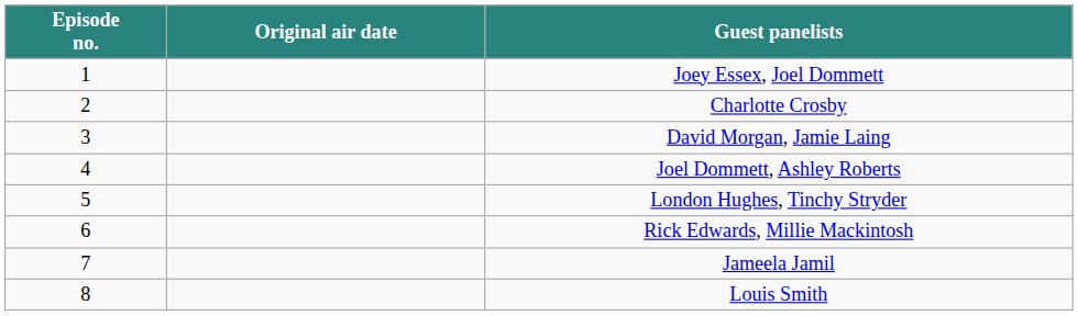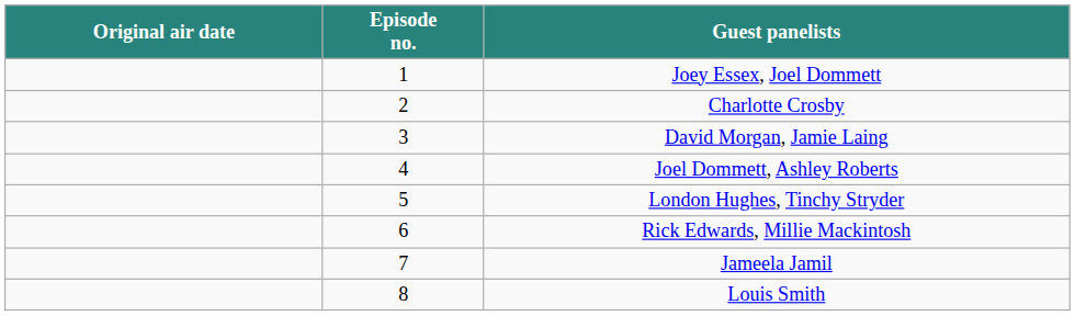columns swapped: Episode no. <-> Original air date
